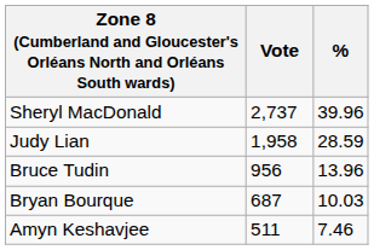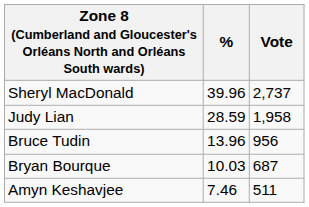columns swapped: Vote <-> %
